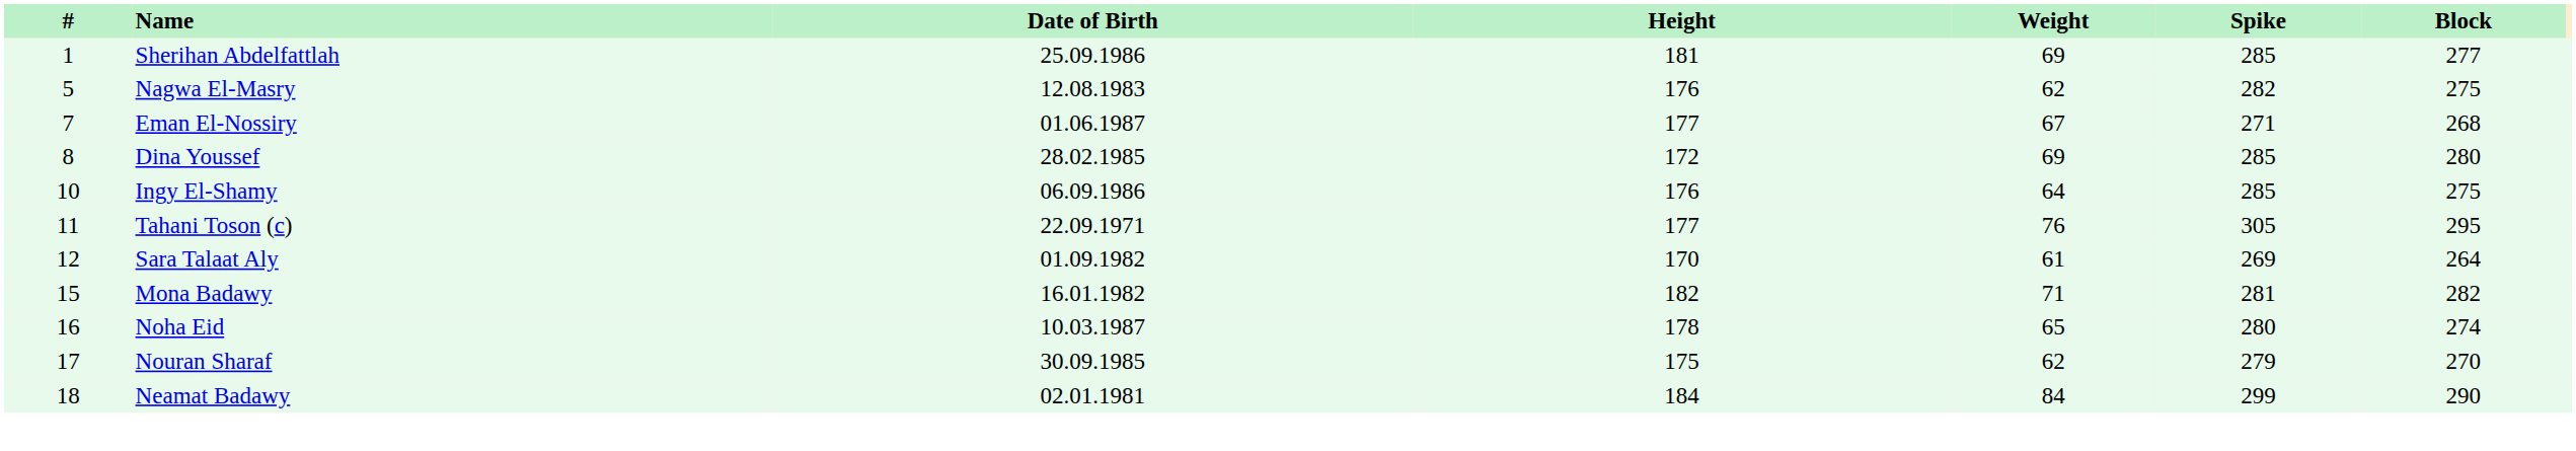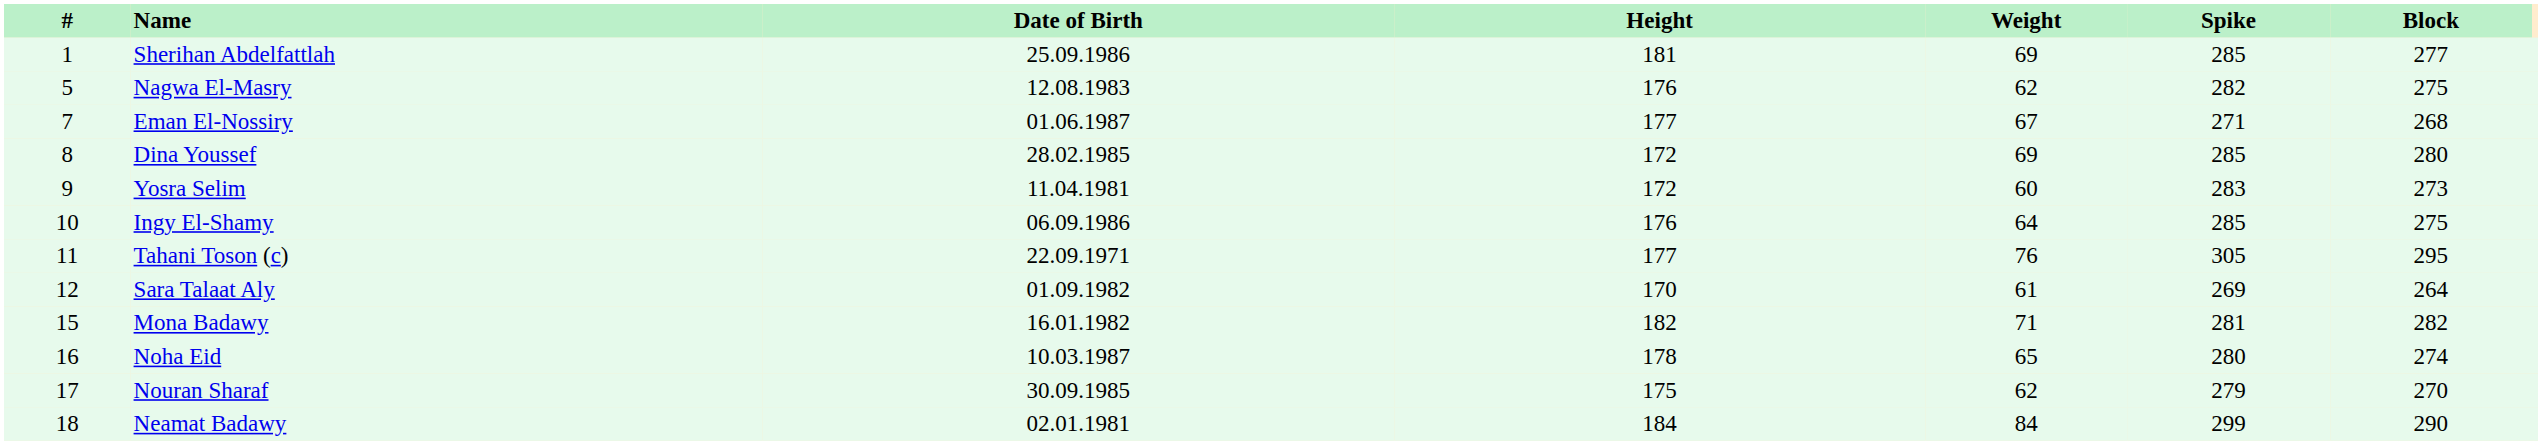+ row: 9 | Yosra Selim | 11.04.1981 | 172 | 60 | 283 | 273
